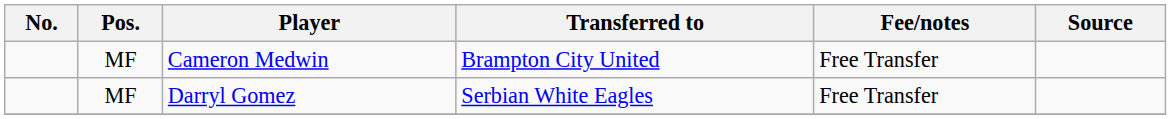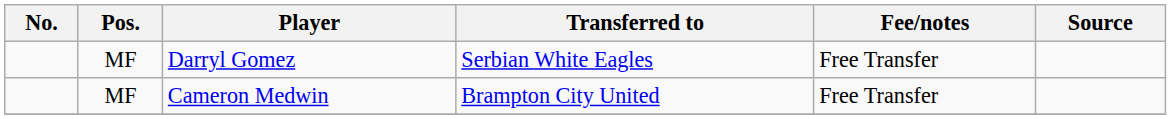rows swapped: Darryl Gomez <-> Cameron Medwin
